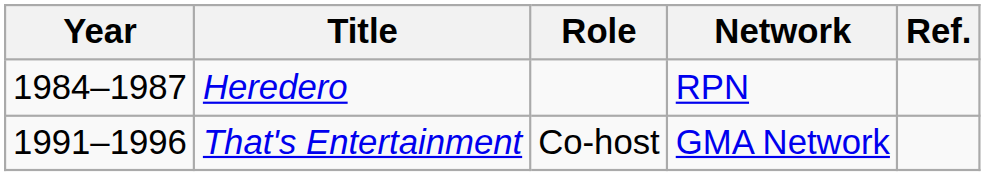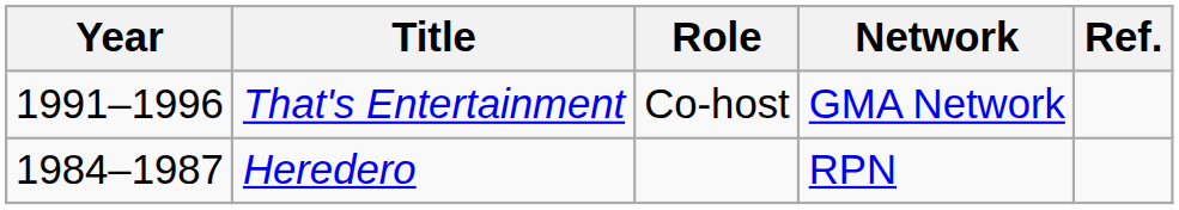rows swapped: Heredero <-> That's Entertainment
